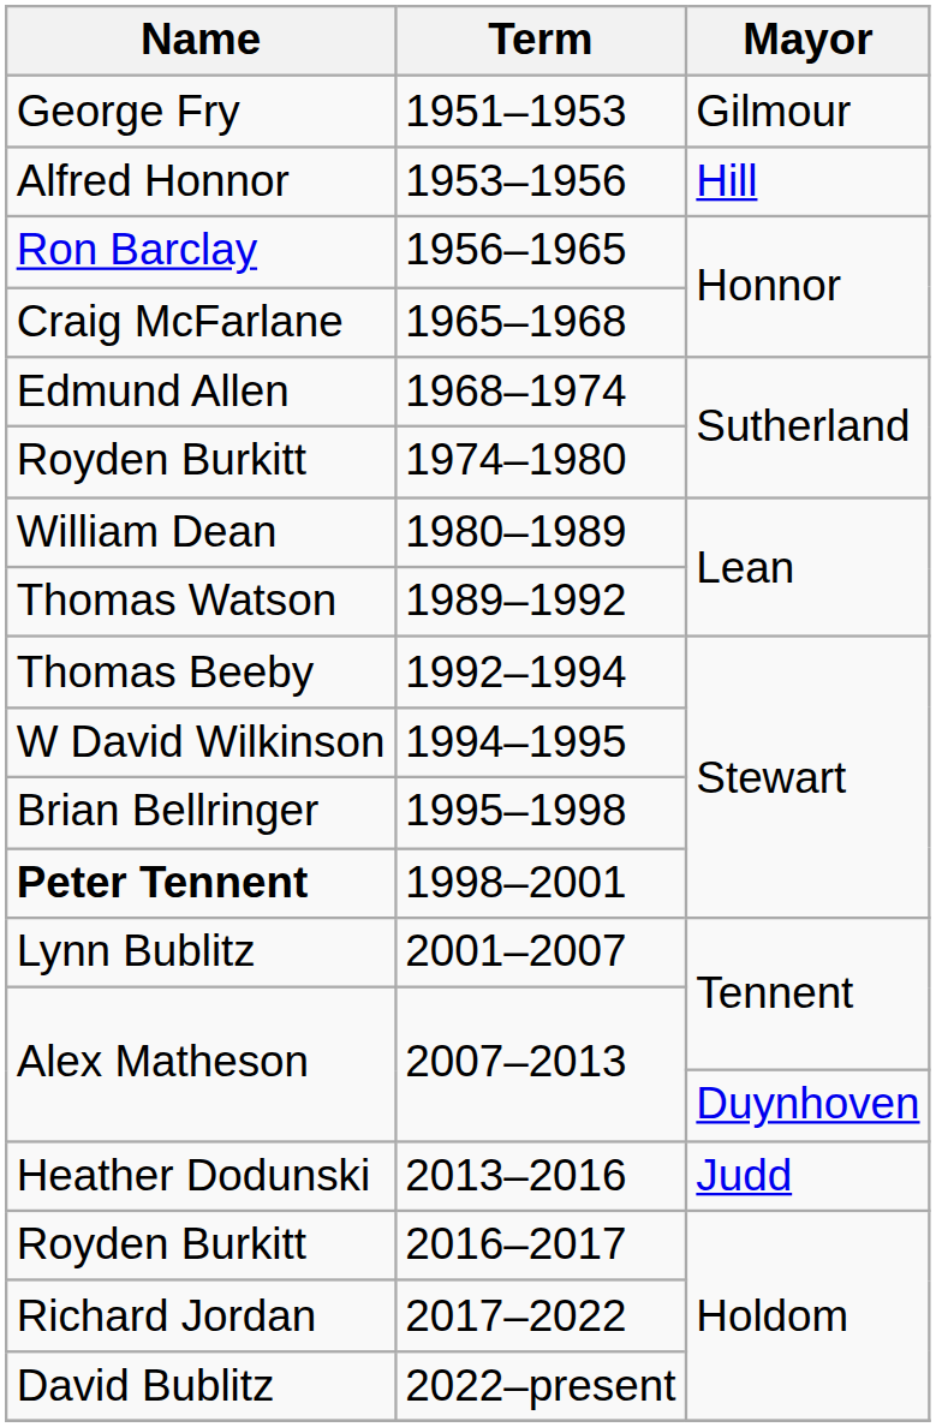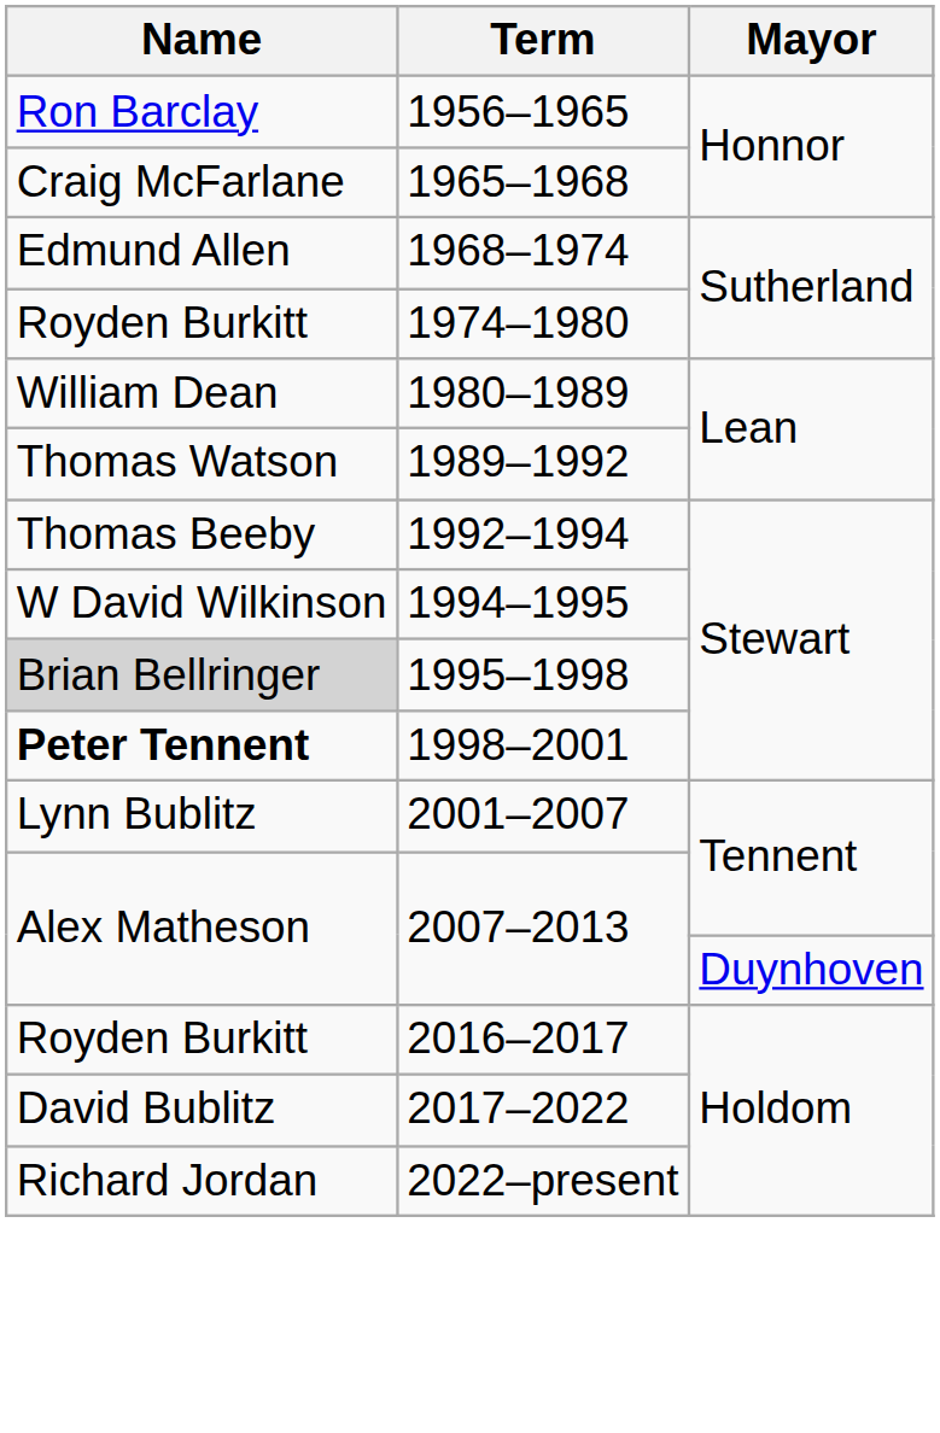- row: George Fry | 1951–1953 | Gilmour
- row: Alfred Honnor | 1953–1956 | Hill
1995–1998 | Name: no background -> lightgrey background
- row: Heather Dodunski | 2013–2016 | Judd
2017–2022 | Name: Richard Jordan -> David Bublitz
2022–present | Name: David Bublitz -> Richard Jordan
